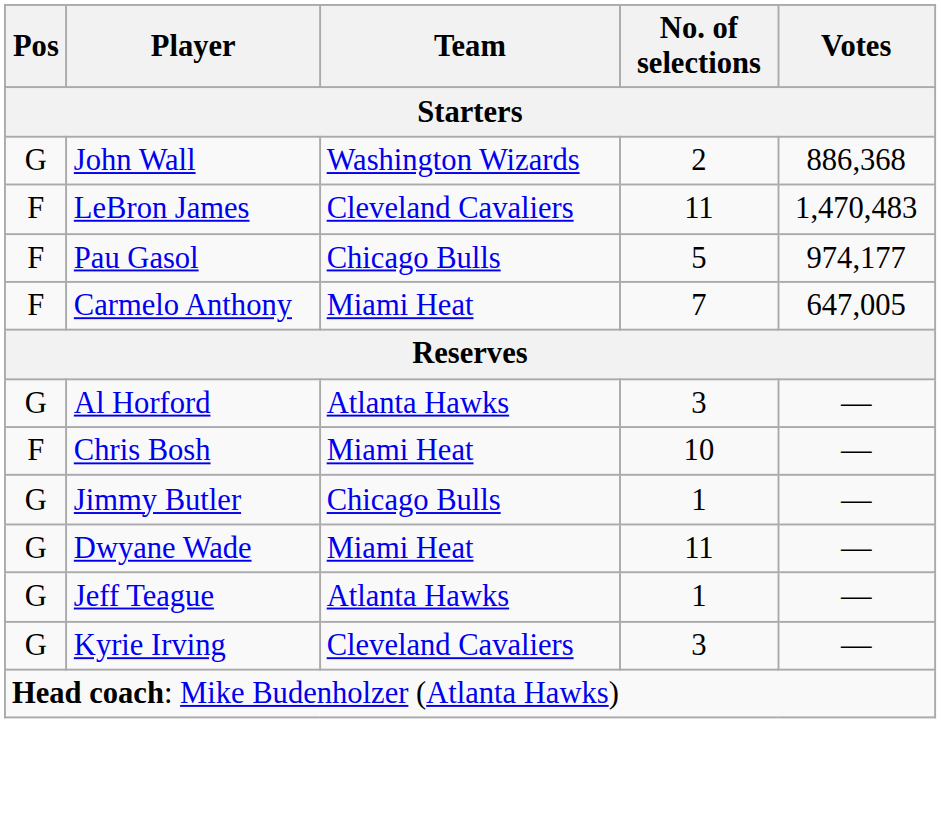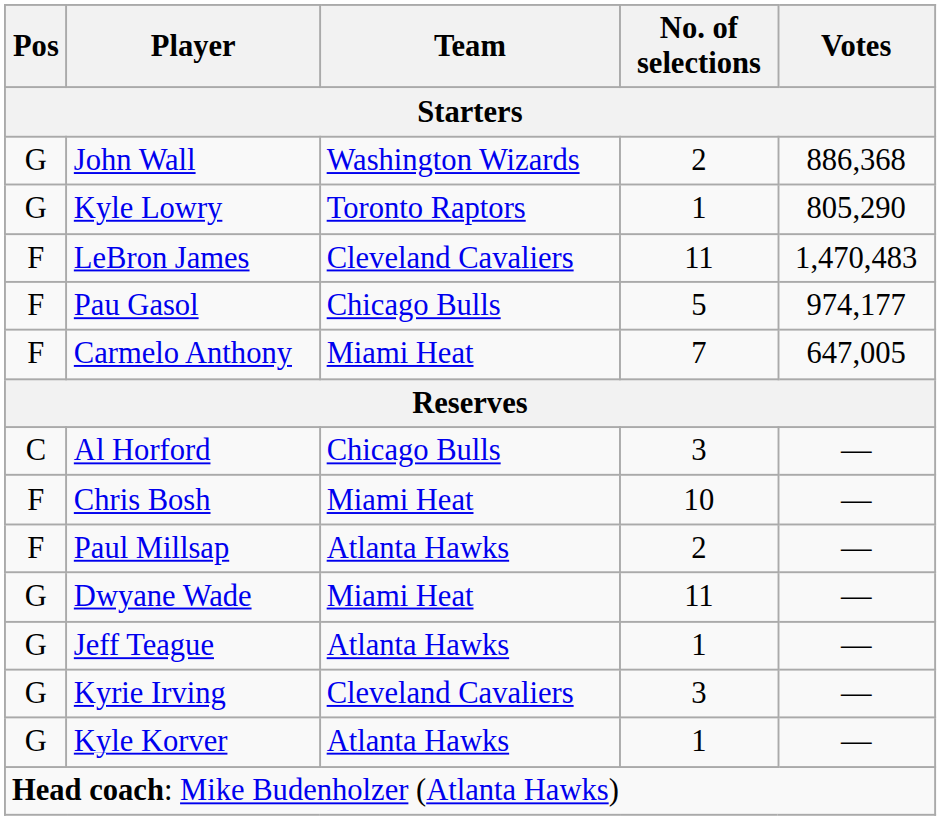+ row: G | Kyle Lowry | Toronto Raptors | 1 | 805,290
Al Horford | Pos: G -> C
Al Horford | Team: Atlanta Hawks -> Chicago Bulls
+ row: F | Paul Millsap | Atlanta Hawks | 2 | —
- row: G | Jimmy Butler | Chicago Bulls | 1 | —
+ row: G | Kyle Korver | Atlanta Hawks | 1 | —
